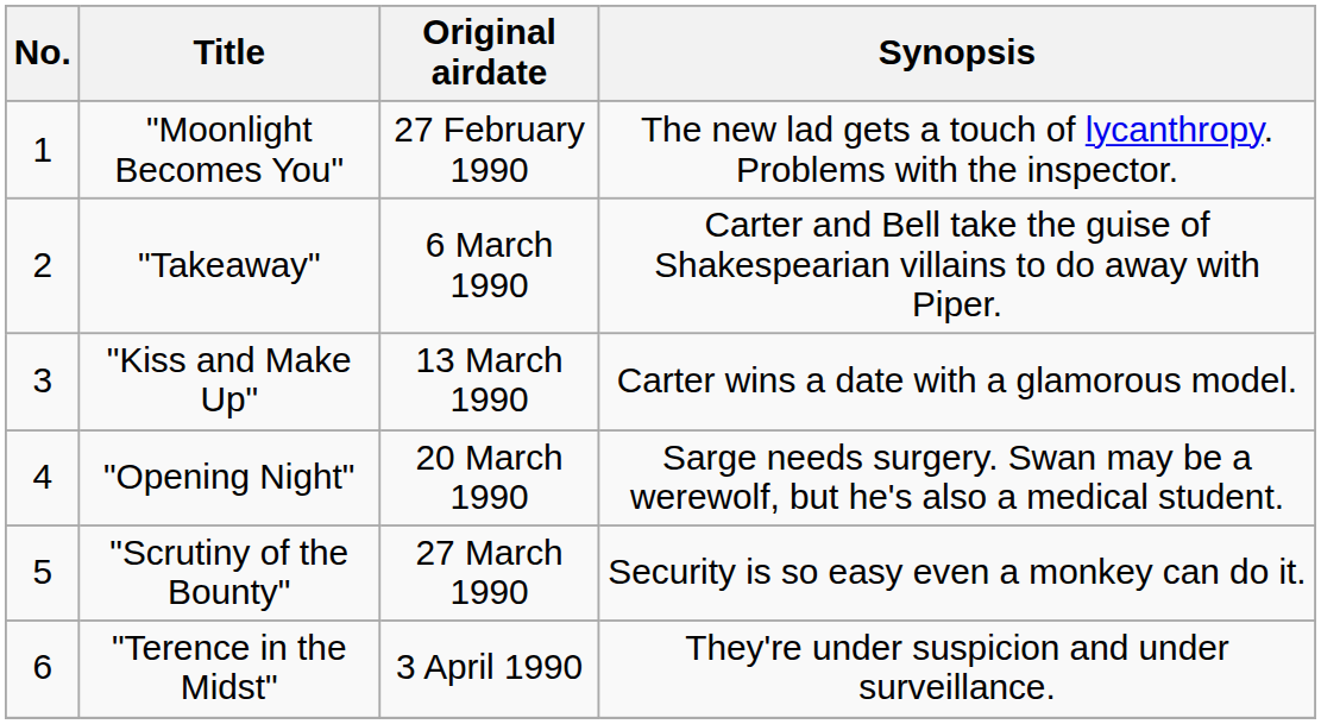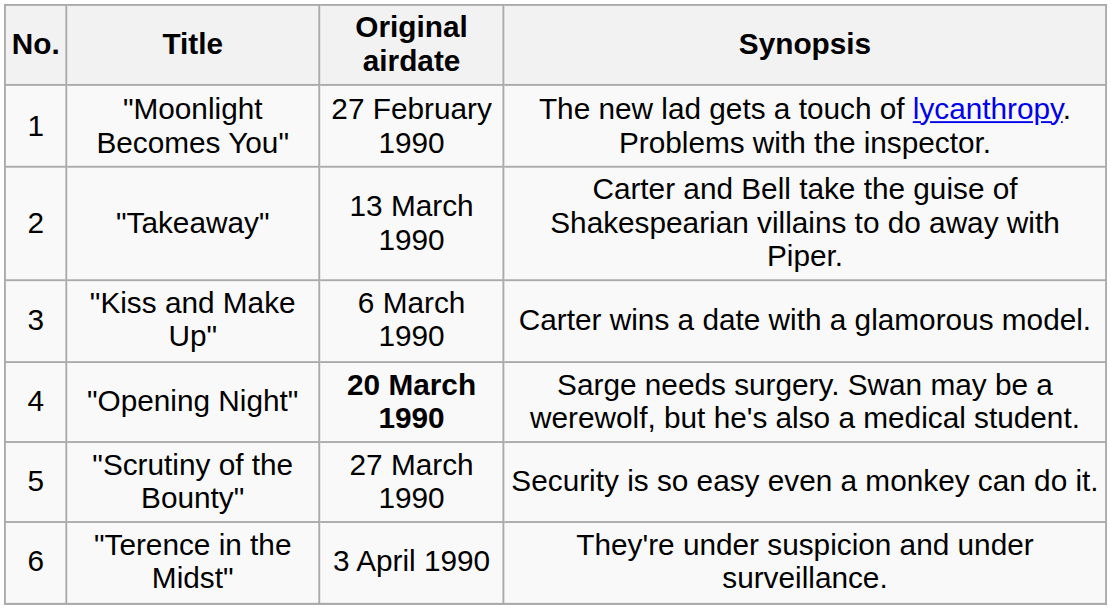"Takeaway" | Original airdate: 6 March 1990 -> 13 March 1990
"Kiss and Make Up" | Original airdate: 13 March 1990 -> 6 March 1990
"Opening Night" | Original airdate: normal -> bold
